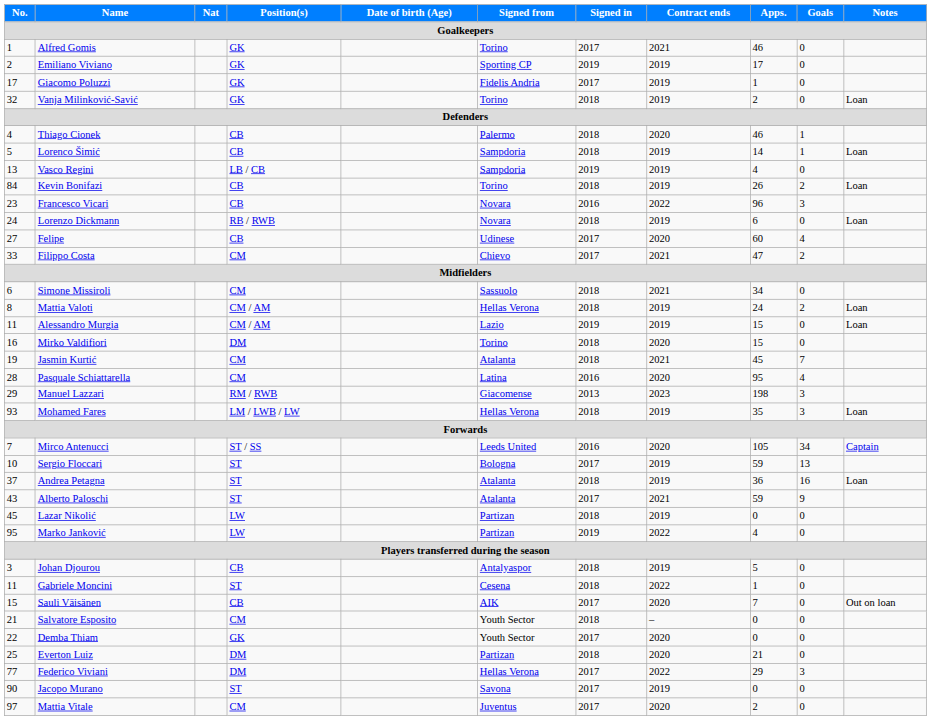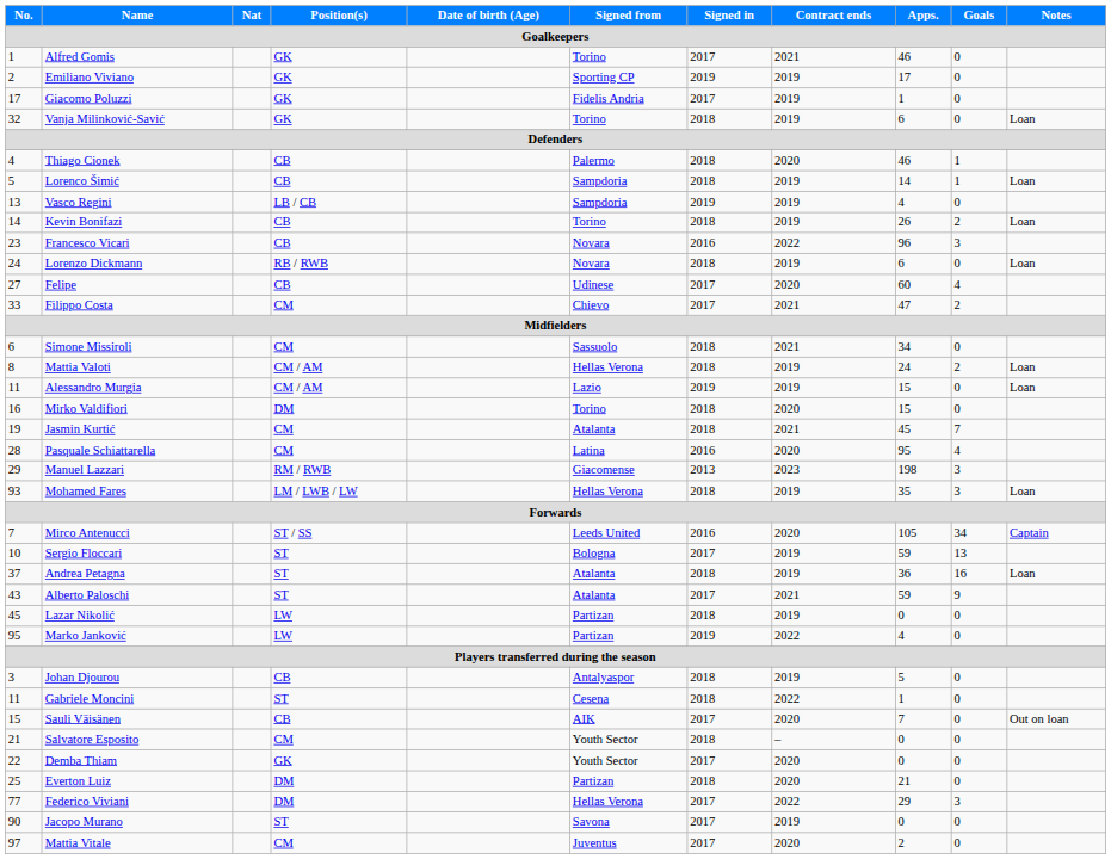Vanja Milinković-Savić | Apps.: 2 -> 6
Kevin Bonifazi | No.: 84 -> 14
